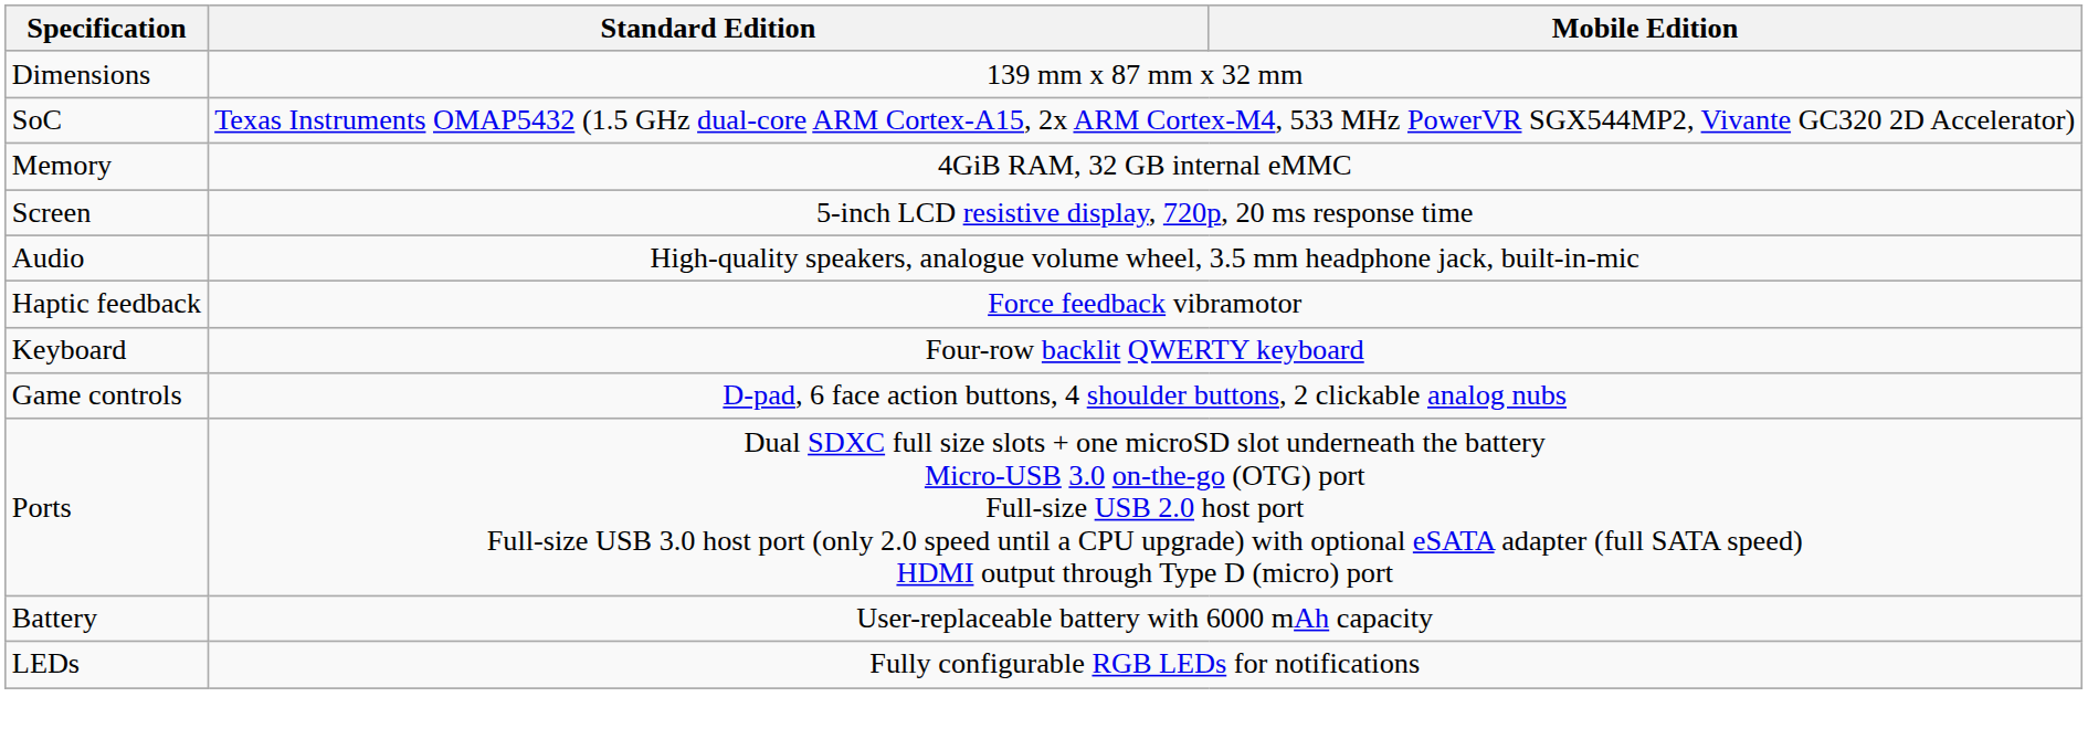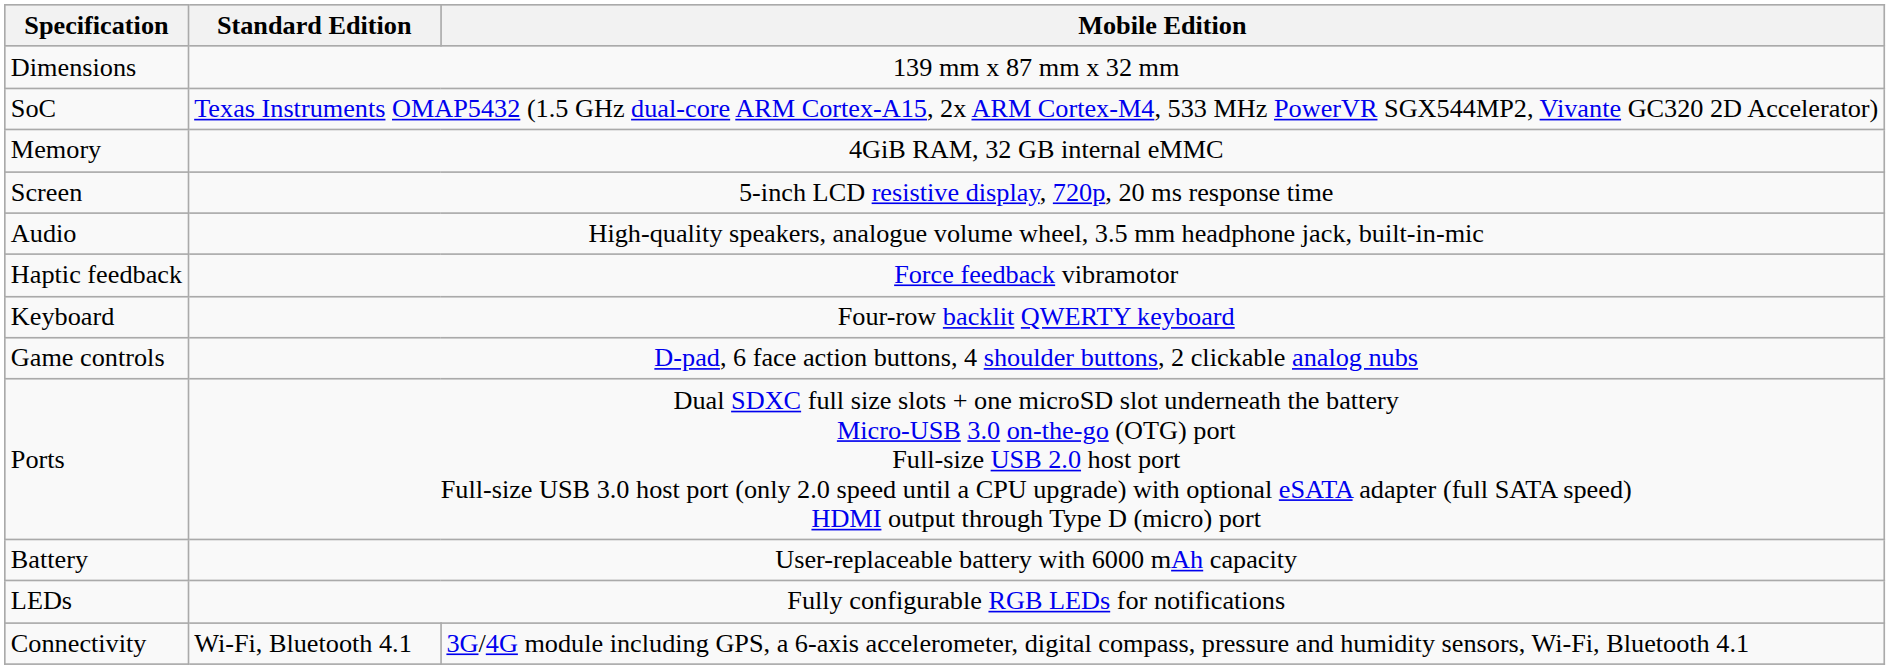+ row: Connectivity | Wi-Fi, Bluetooth 4.1 | 3G/4G module including GPS, a 6-axis accelerometer, digital compass, pressure and humidity sensors, Wi-Fi, Bluetooth 4.1
